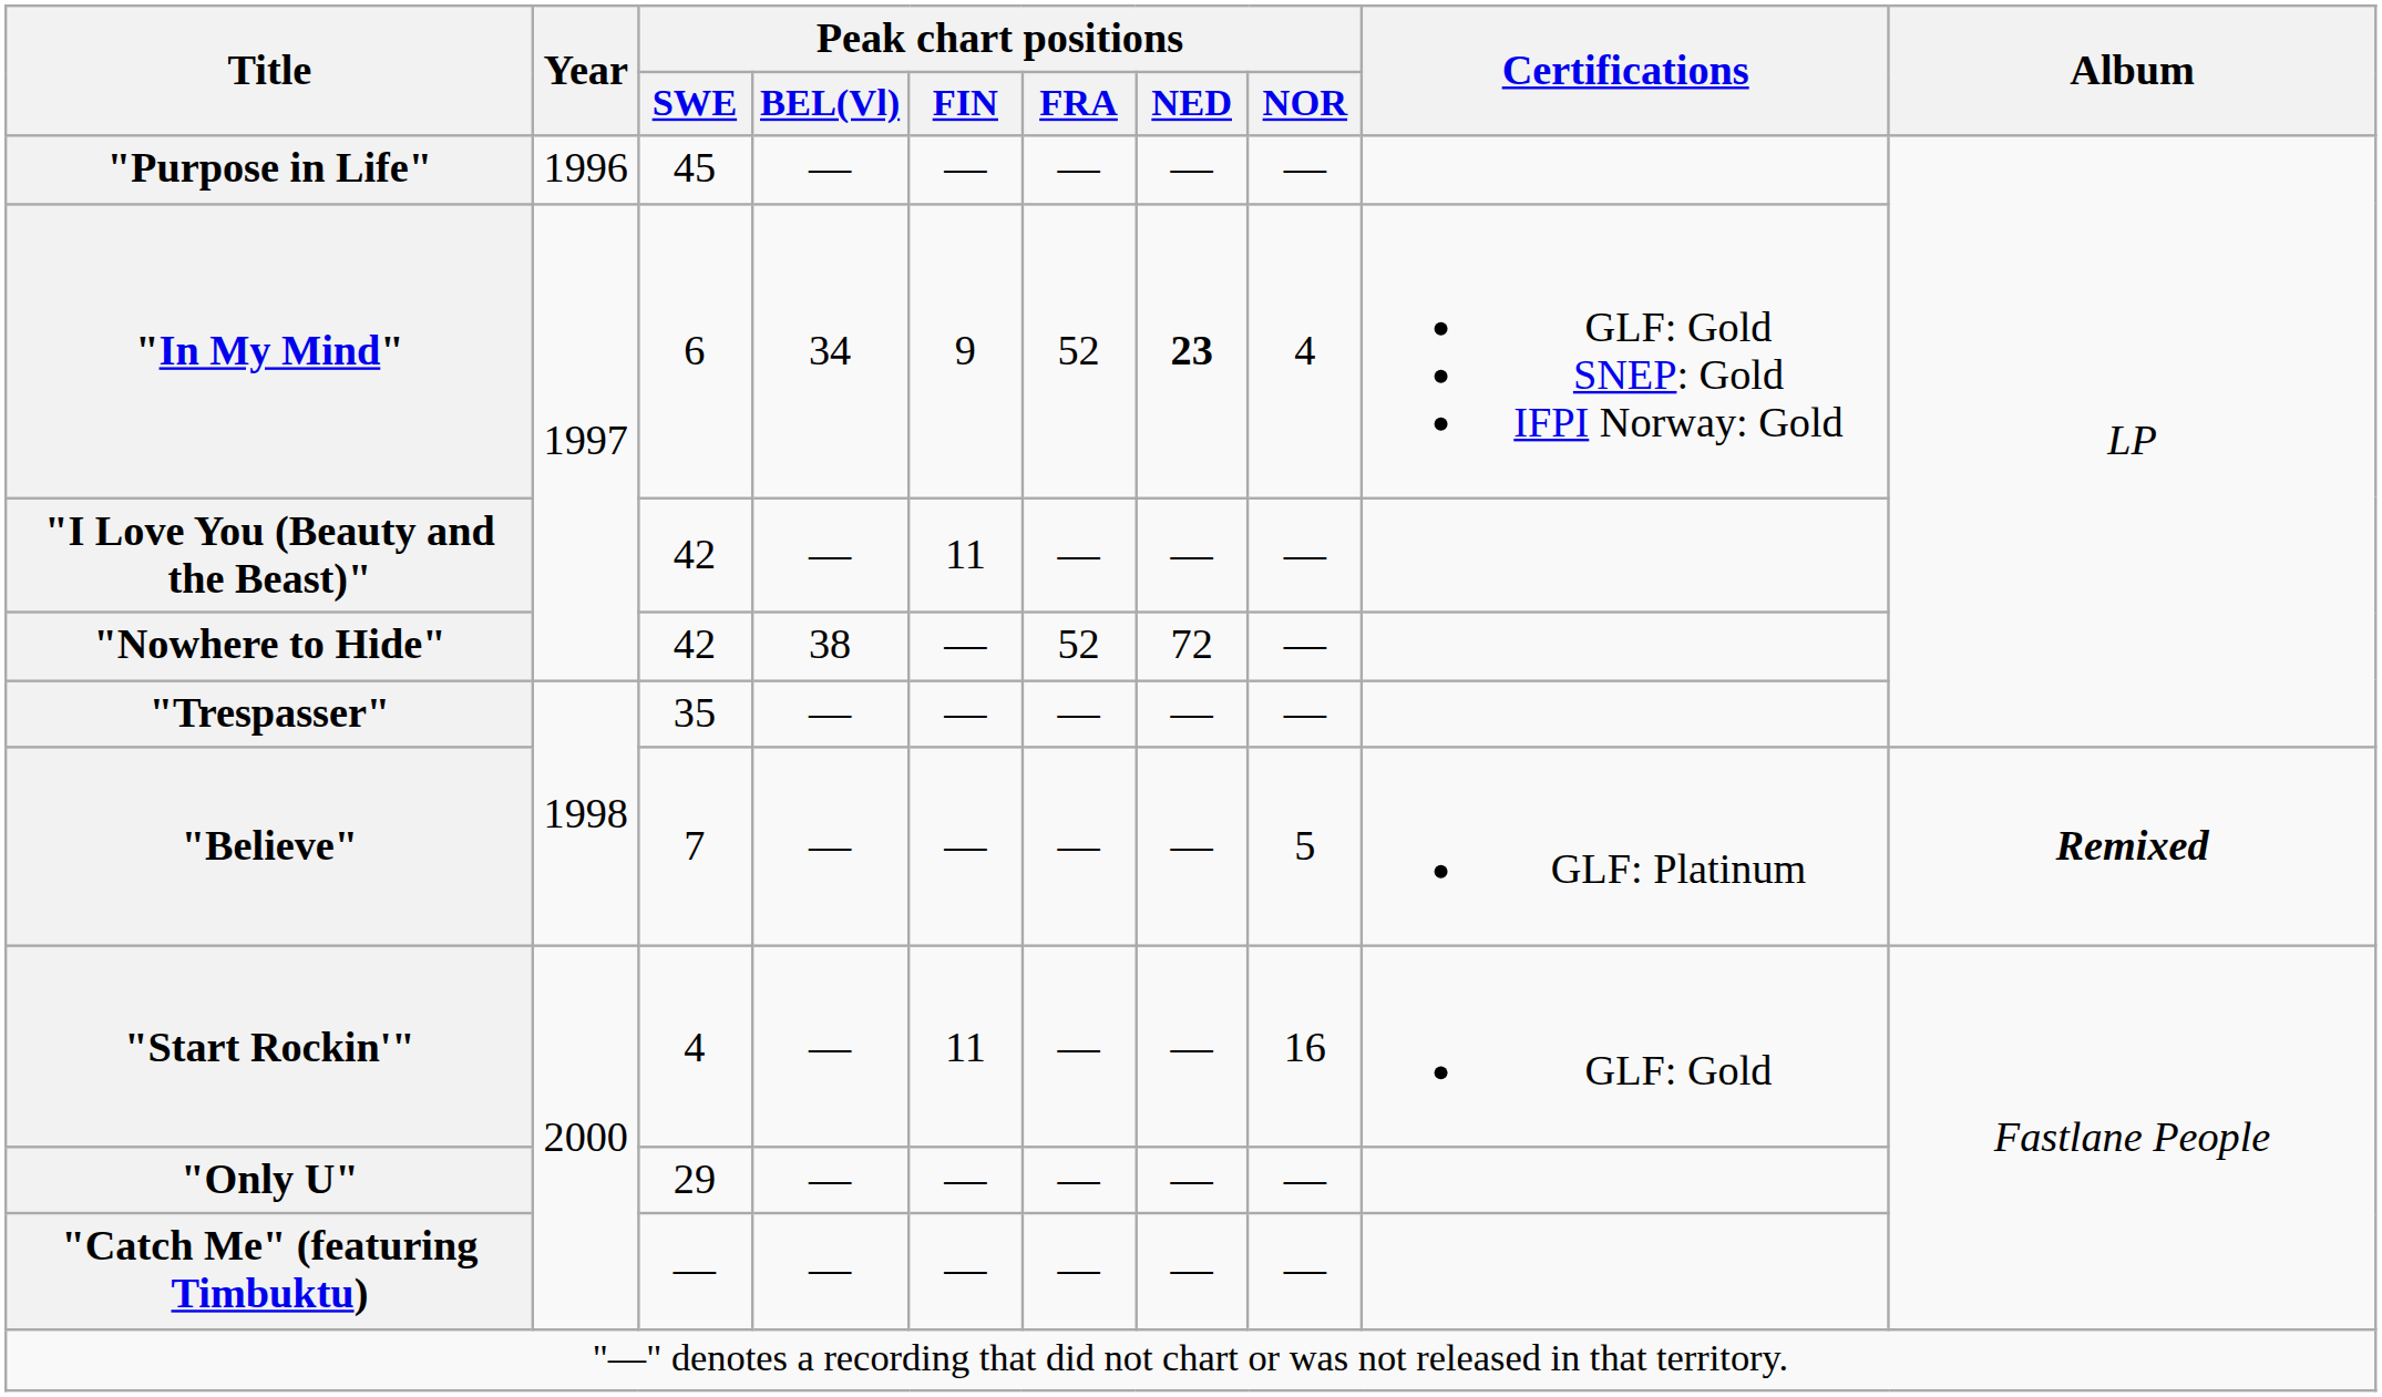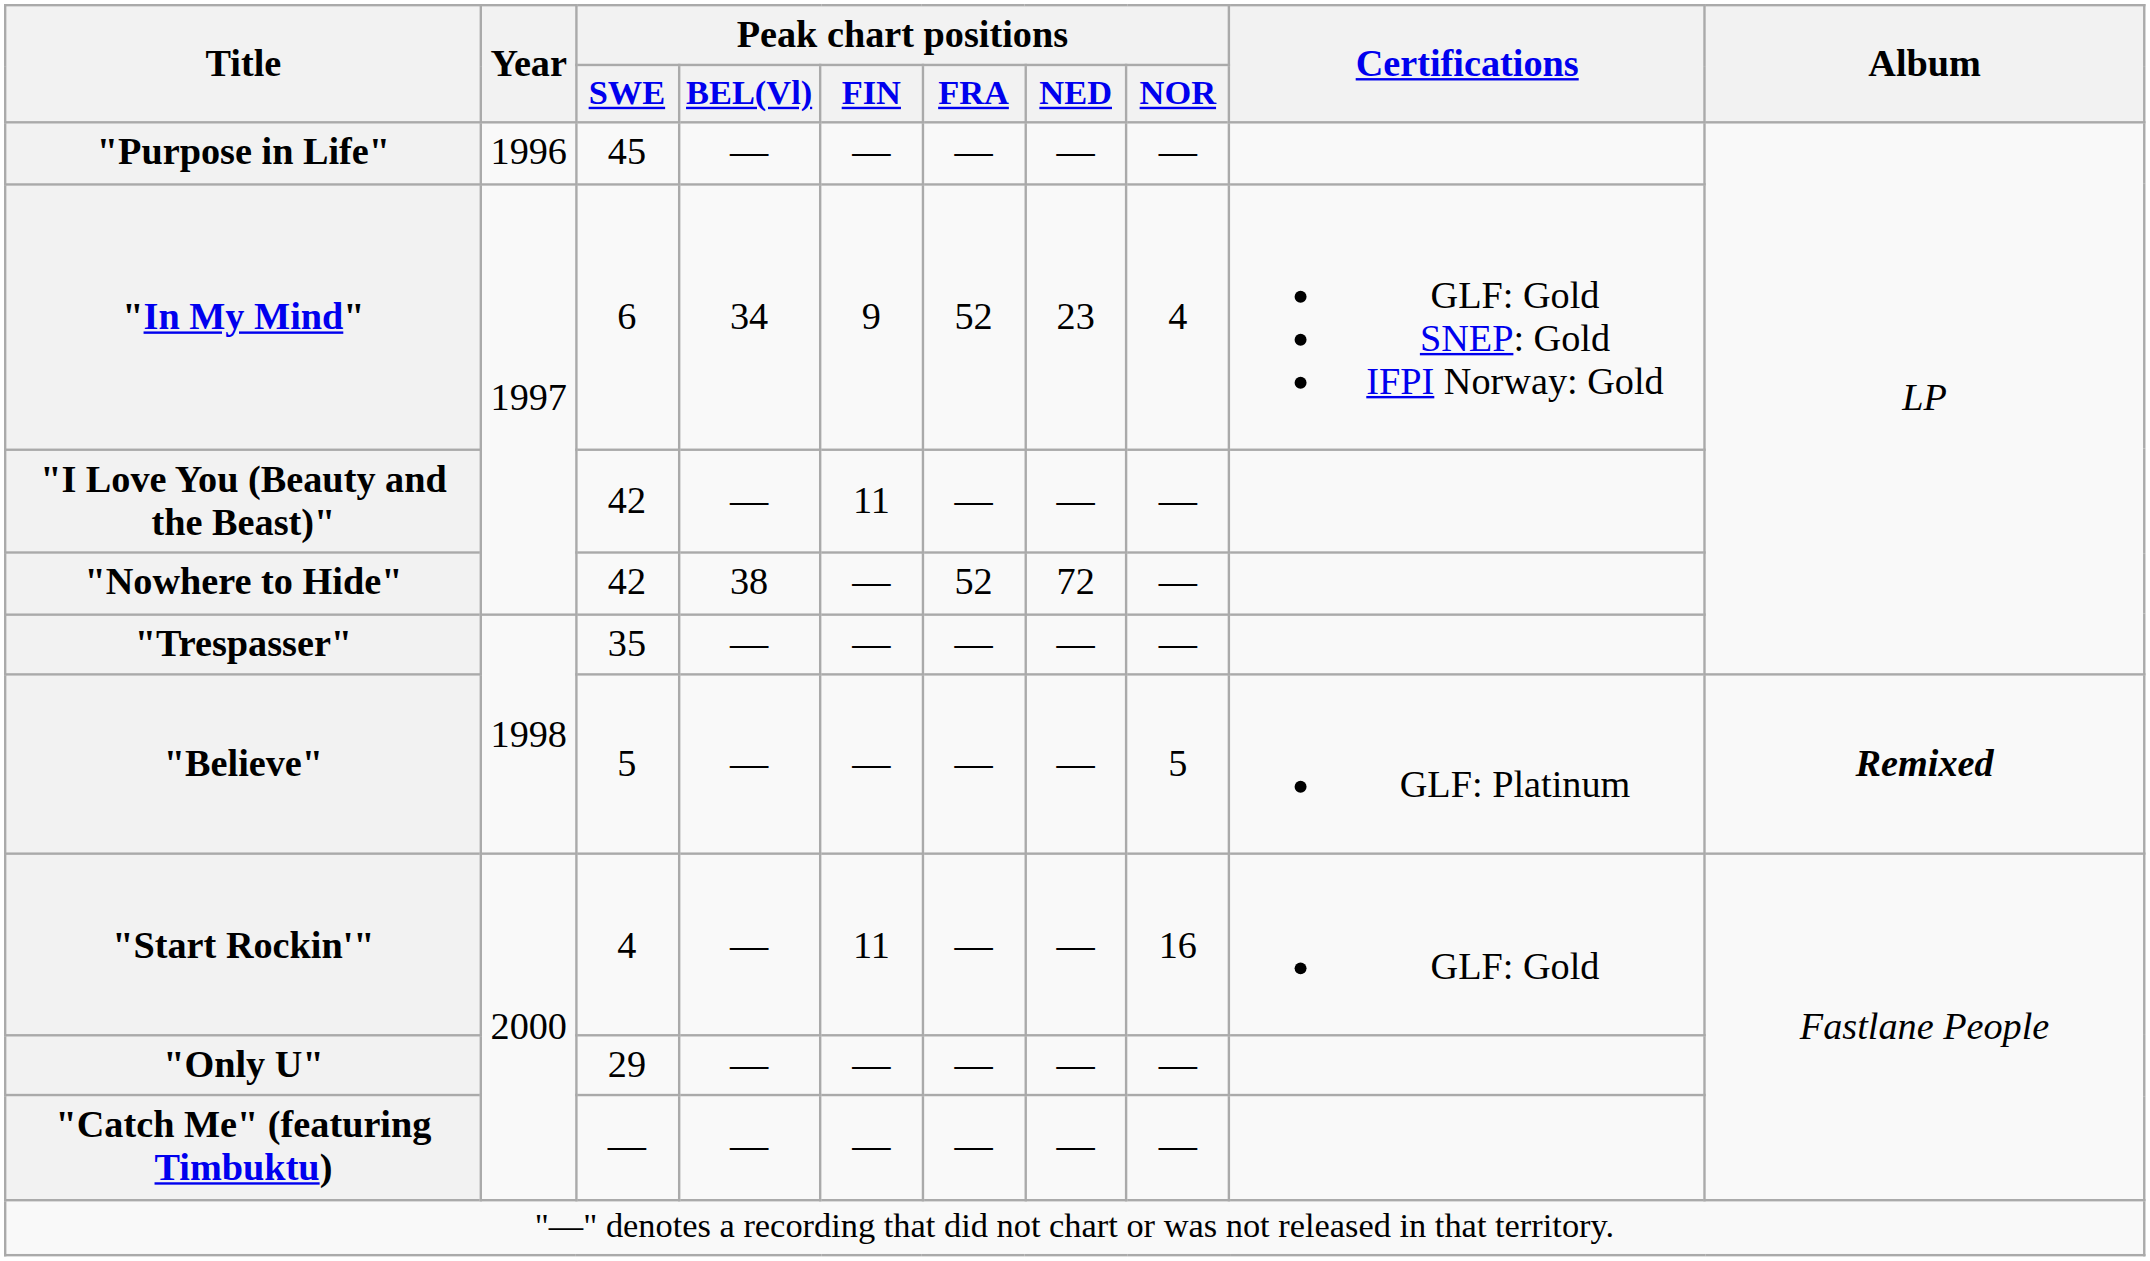"In My Mind" | Peak chart positions / NED: bold -> normal
"Believe" | Peak chart positions / SWE: 7 -> 5
